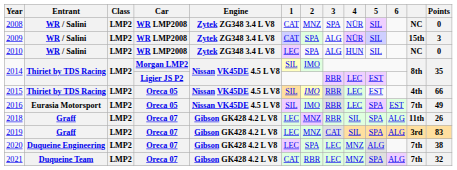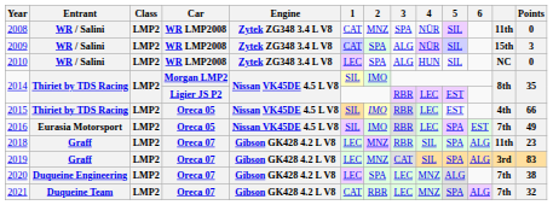2008 | column 12: NC -> 11th
2018 | Points: 26 -> 23
